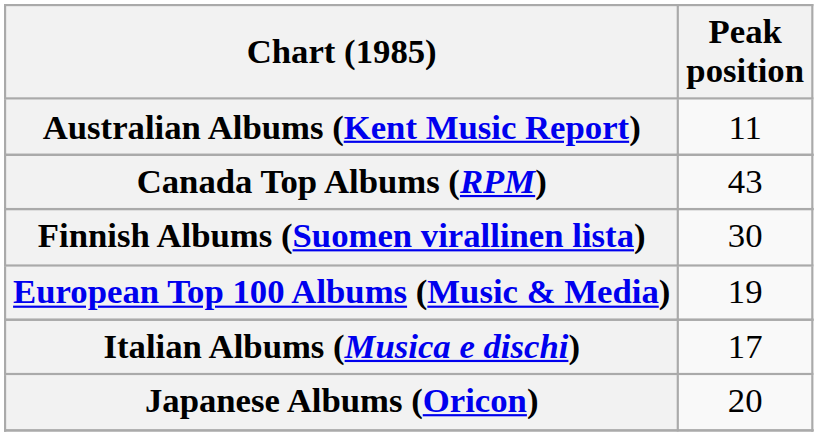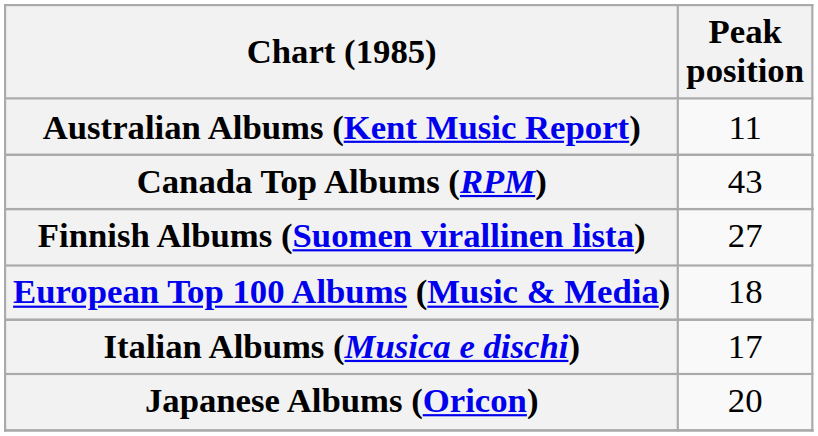Finnish Albums (Suomen virallinen lista) | Peak position: 30 -> 27
European Top 100 Albums (Music & Media) | Peak position: 19 -> 18
